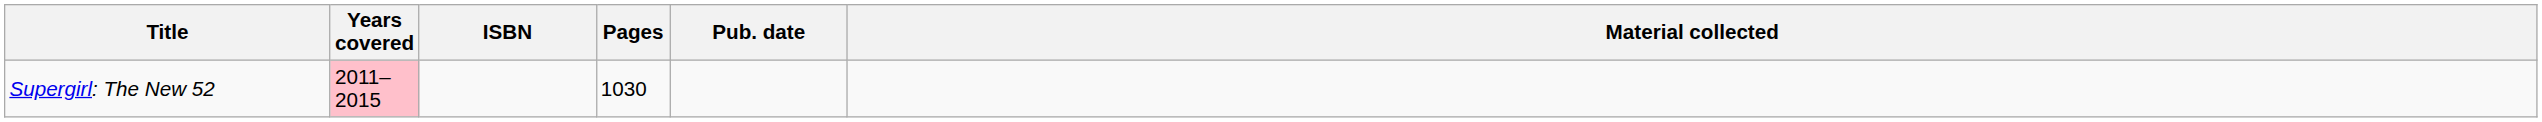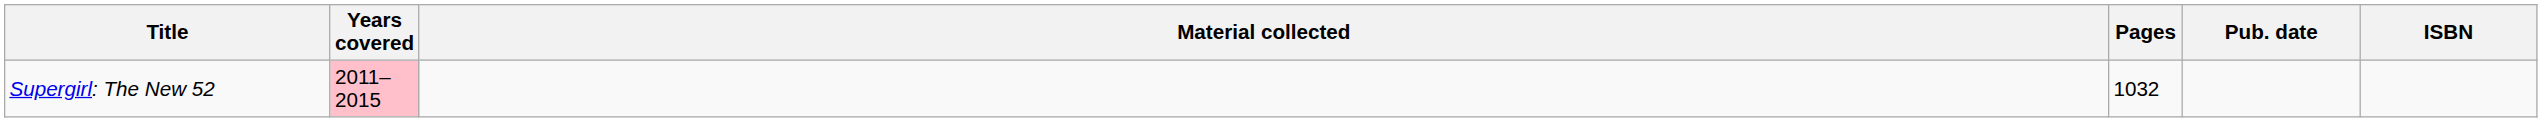columns swapped: Material collected <-> ISBN
Supergirl: The New 52 | Pages: 1030 -> 1032
